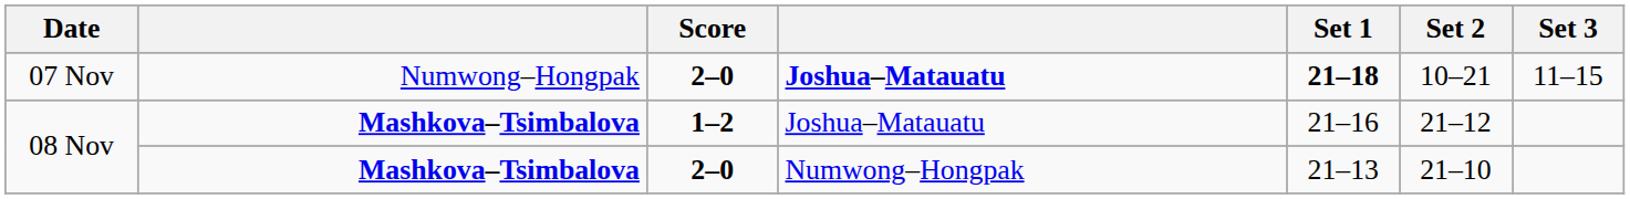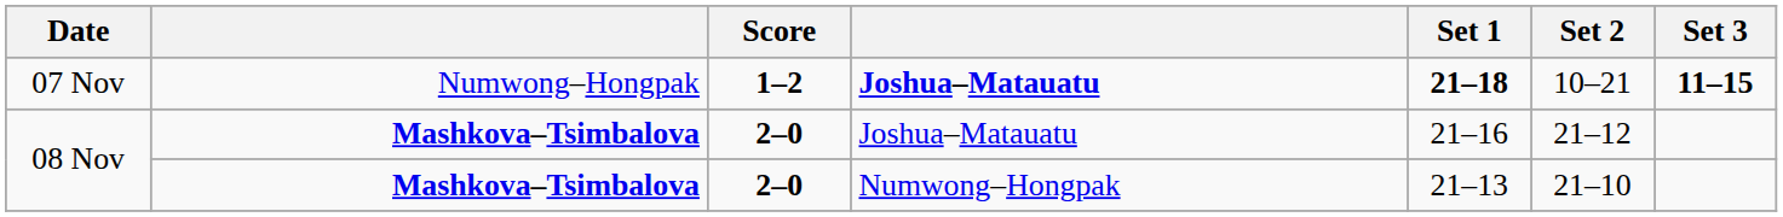07 Nov | Score: 2–0 -> 1–2
07 Nov | Set 3: normal -> bold
08 Nov / Joshua–Matauatu | Score: 1–2 -> 2–0
